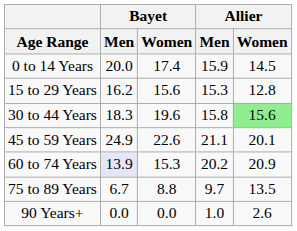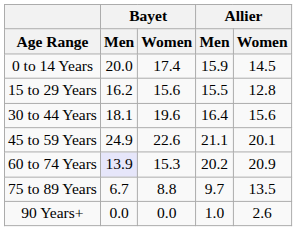15 to 29 Years | Allier / Men: 15.3 -> 15.5
30 to 44 Years | Bayet / Men: 18.3 -> 18.1
30 to 44 Years | Allier / Men: 15.8 -> 16.4
30 to 44 Years | Allier / Women: lightgreen background -> no background
